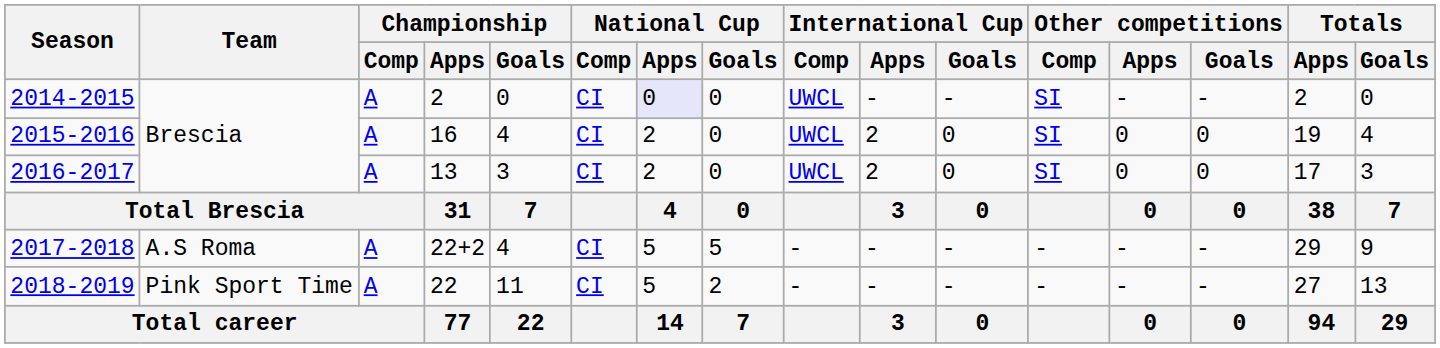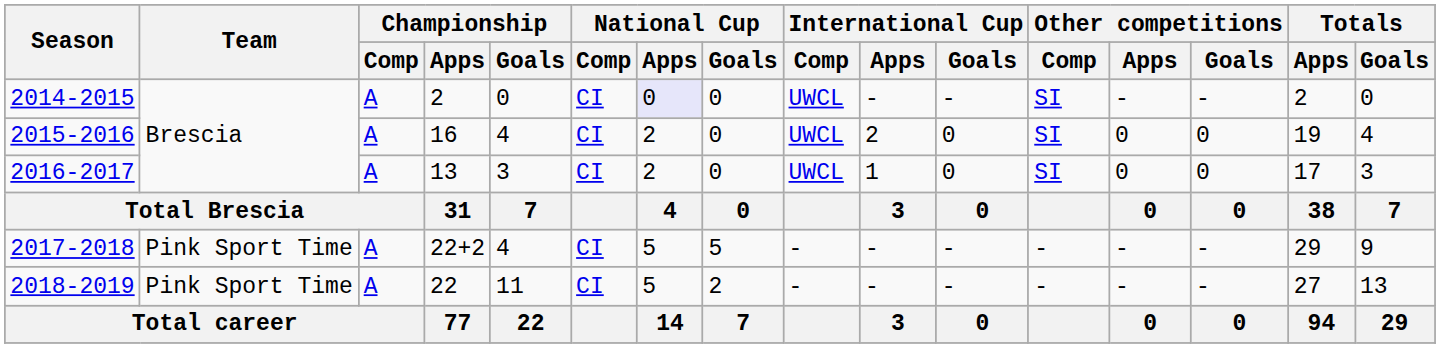2016-2017 | International Cup / Apps: 2 -> 1
2017-2018 | Team: A.S Roma -> Pink Sport Time
